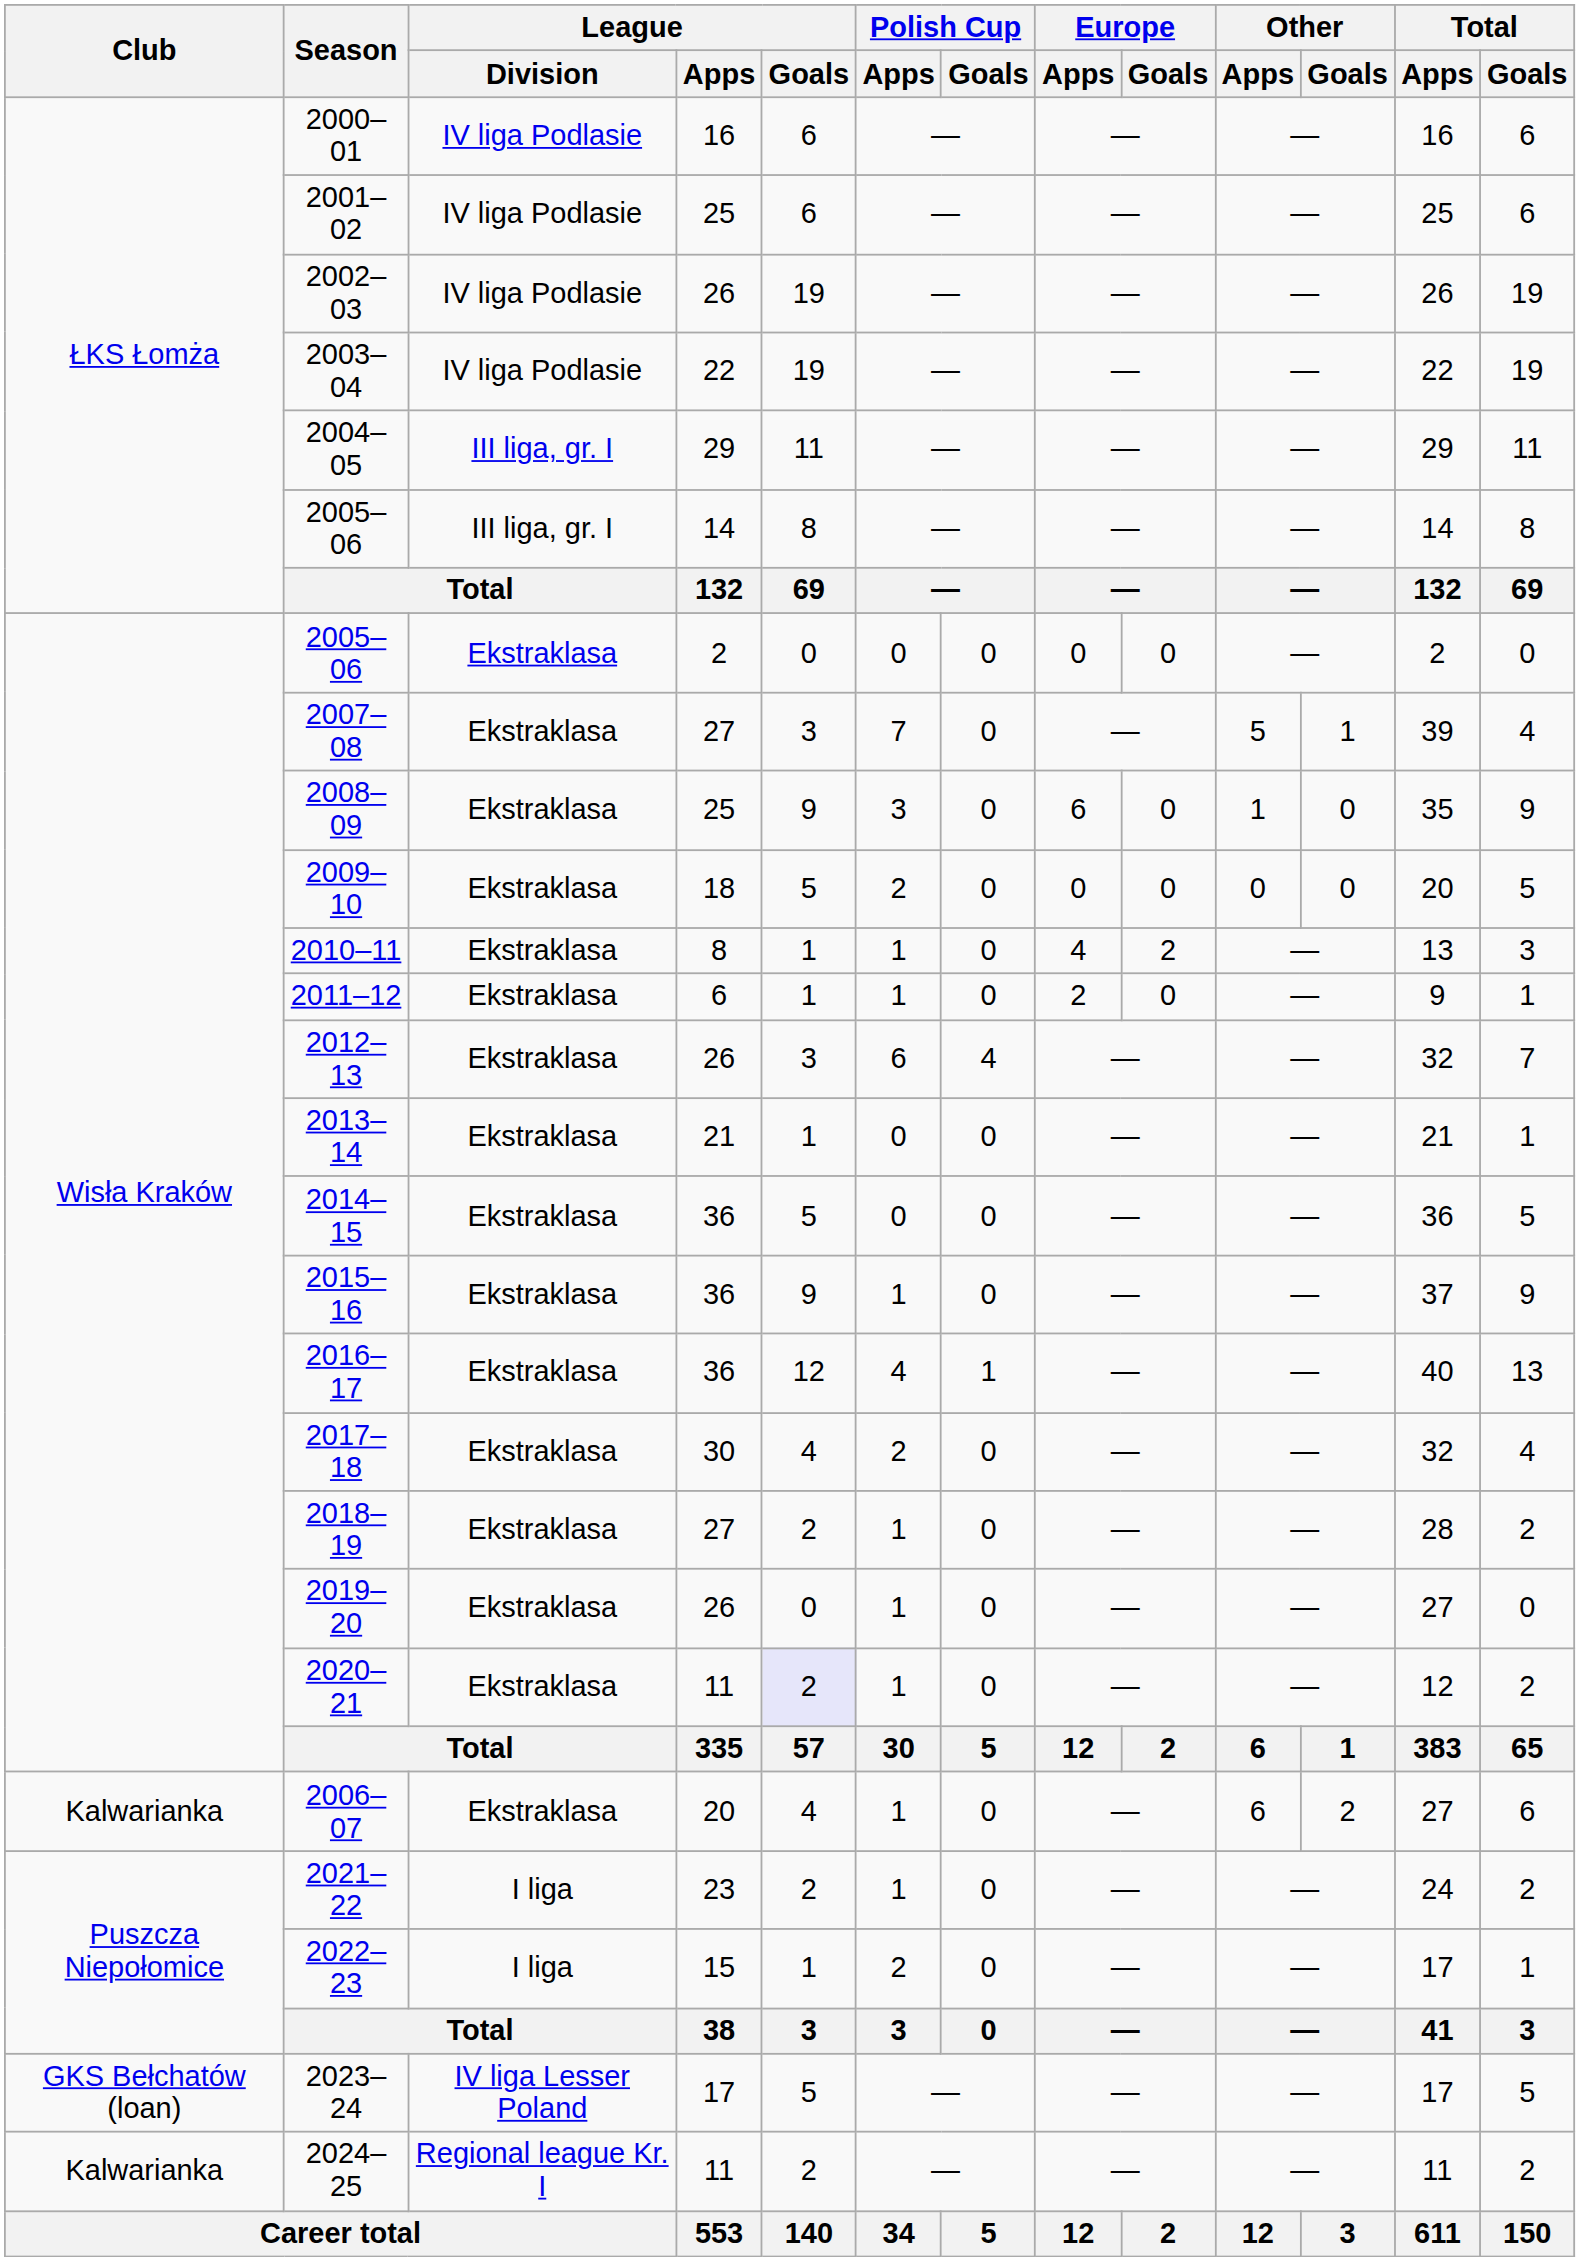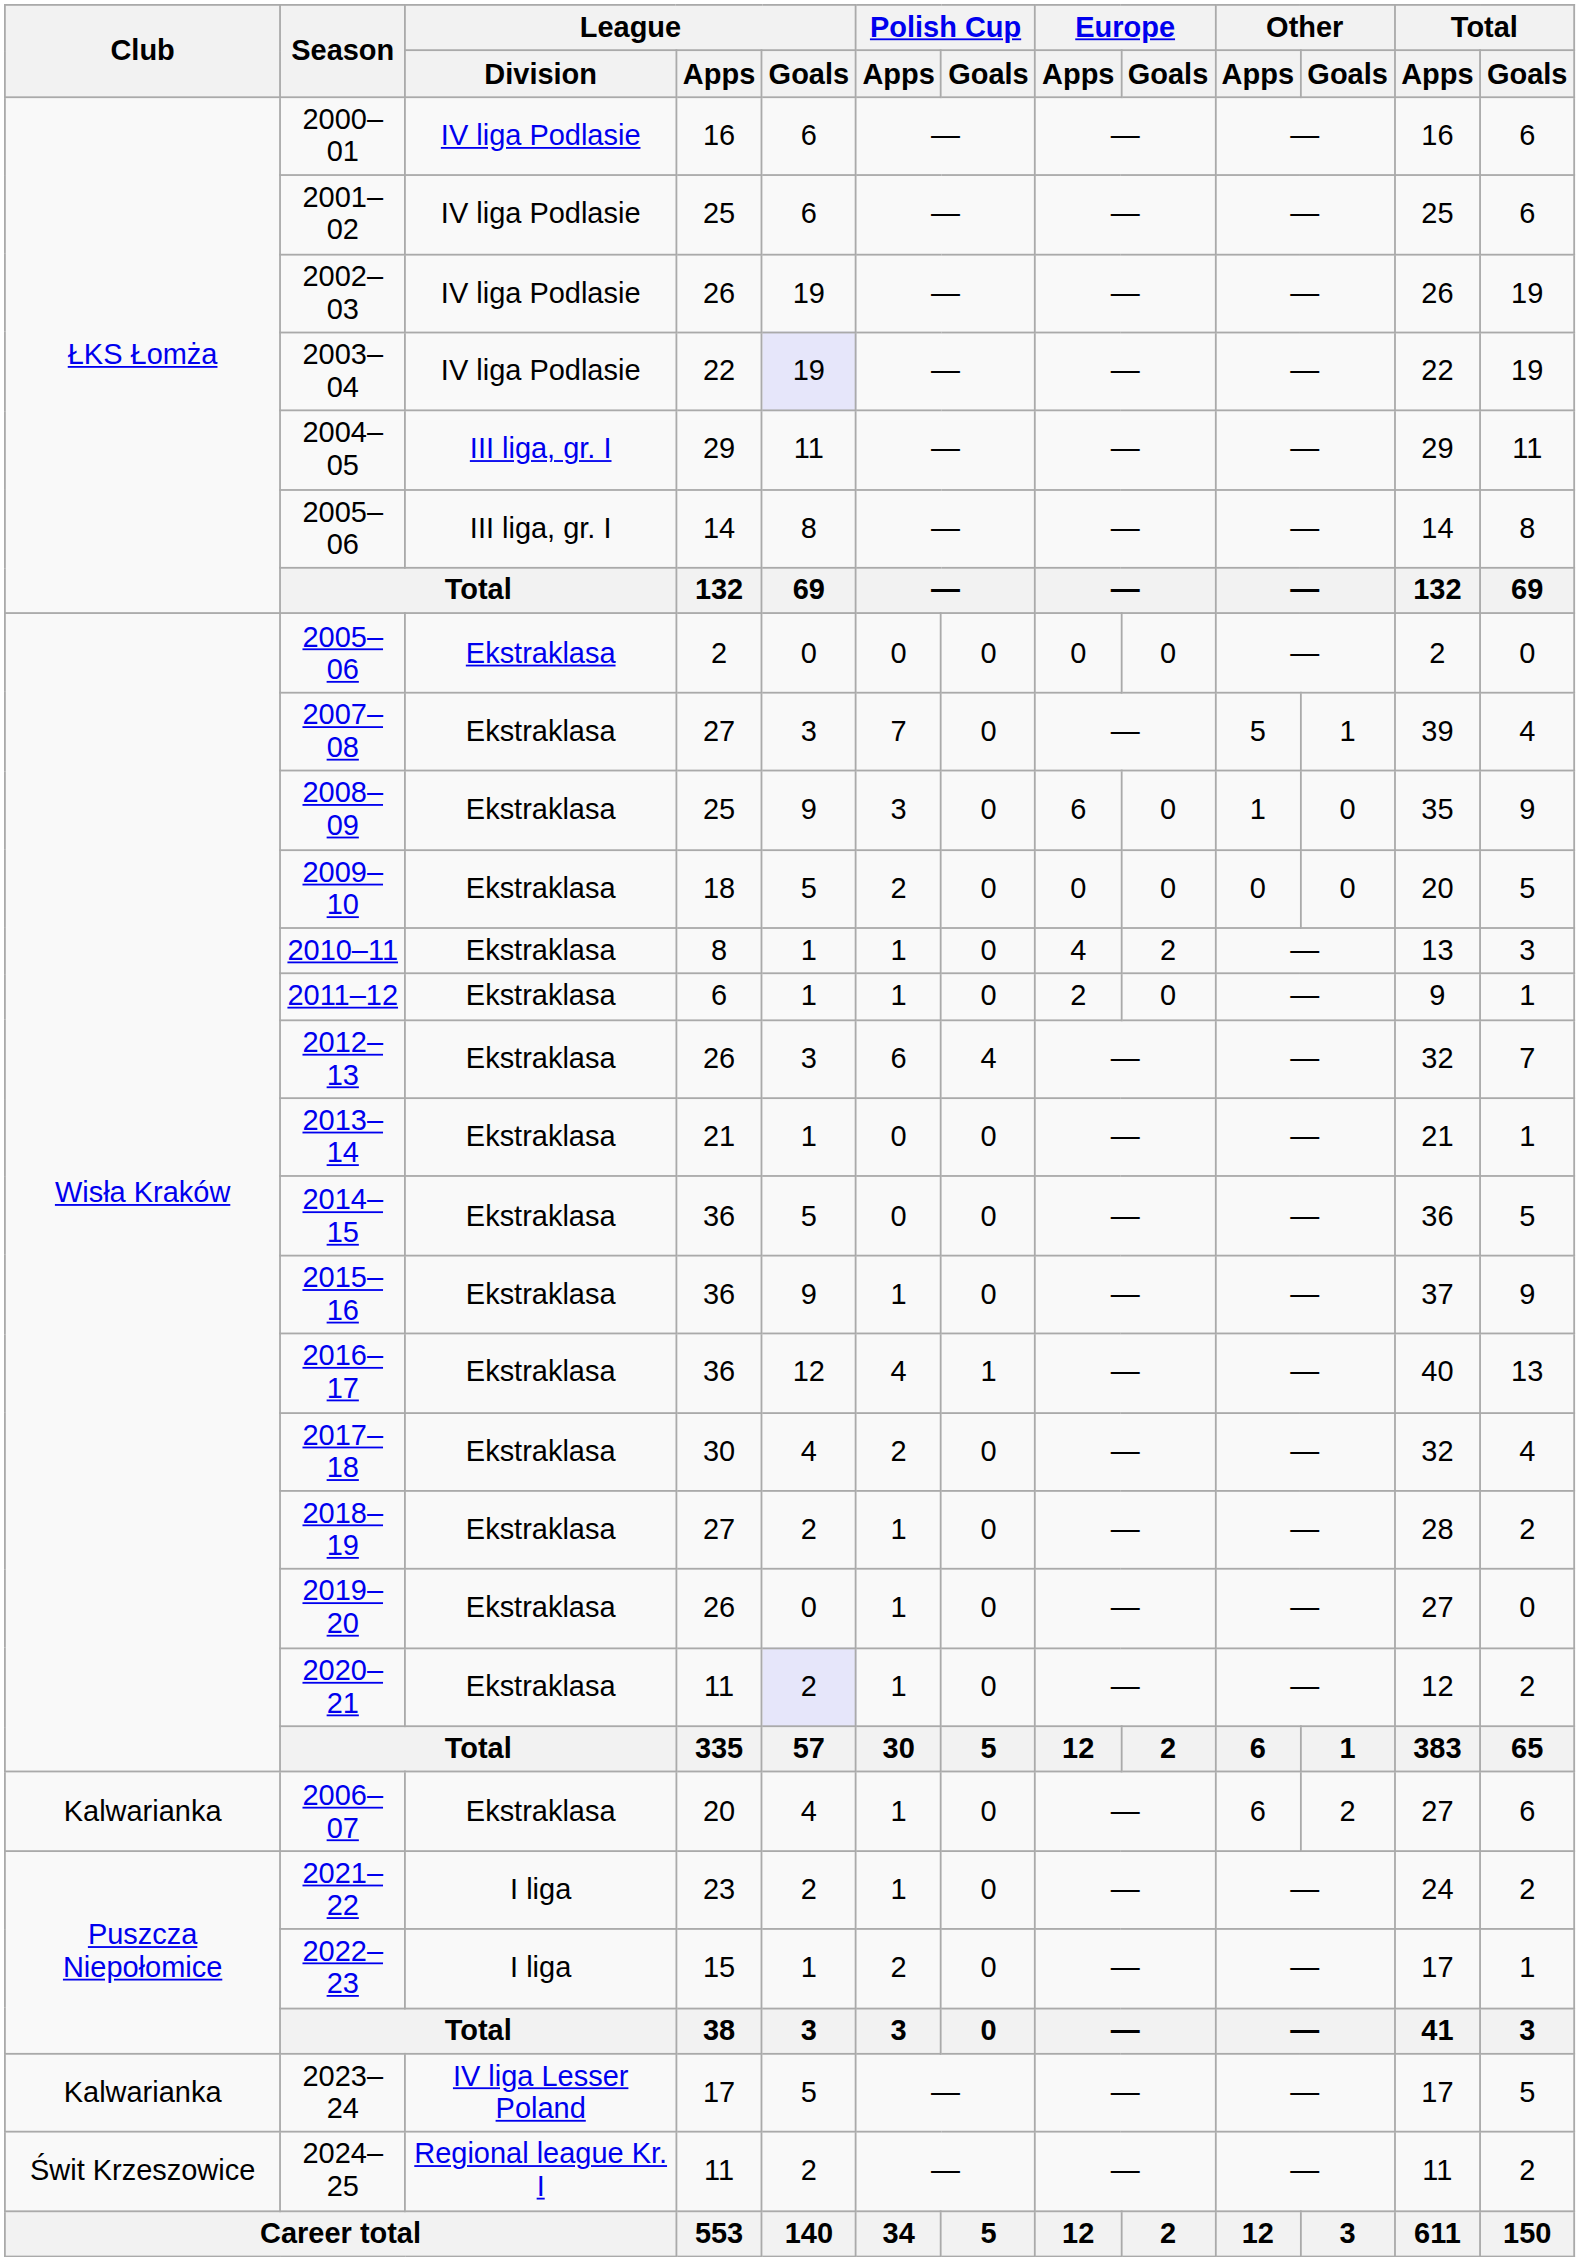2003–04 | League / Goals: no background -> lavender background
2023–24 | Club: GKS Bełchatów (loan) -> Kalwarianka
2024–25 | Club: Kalwarianka -> Świt Krzeszowice
